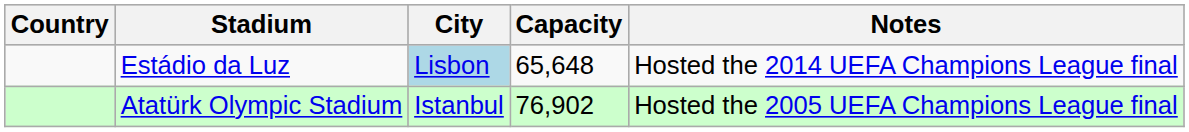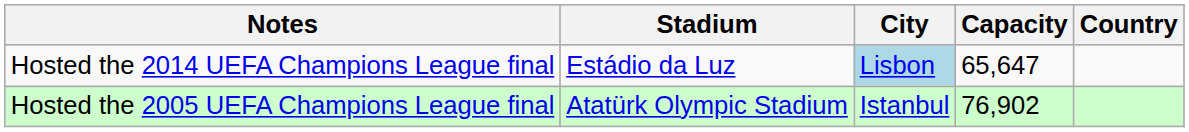columns swapped: Country <-> Notes
Estádio da Luz | Capacity: 65,648 -> 65,647
